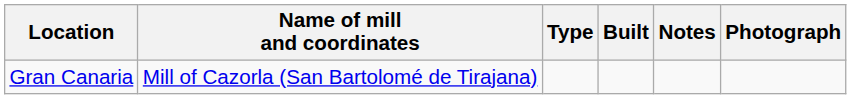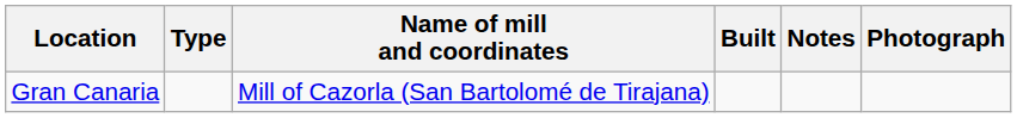columns swapped: Name of mill and coordinates <-> Type
